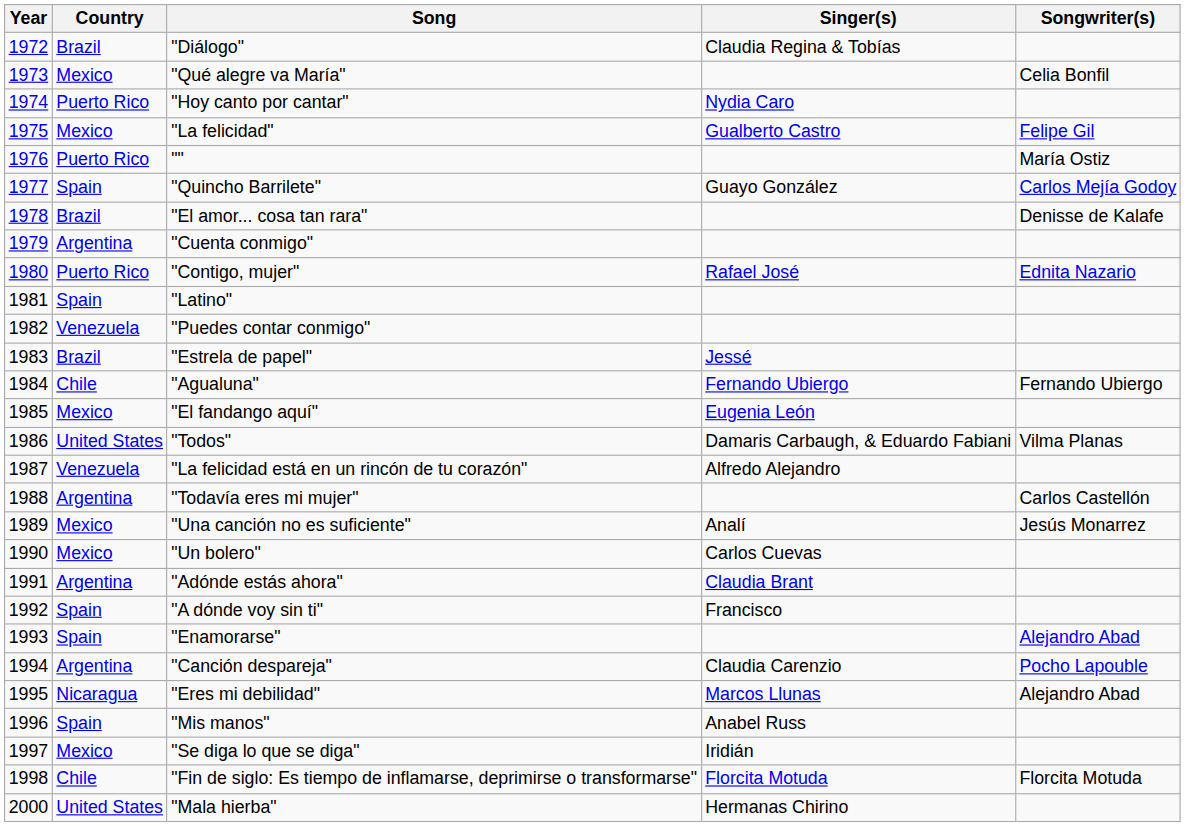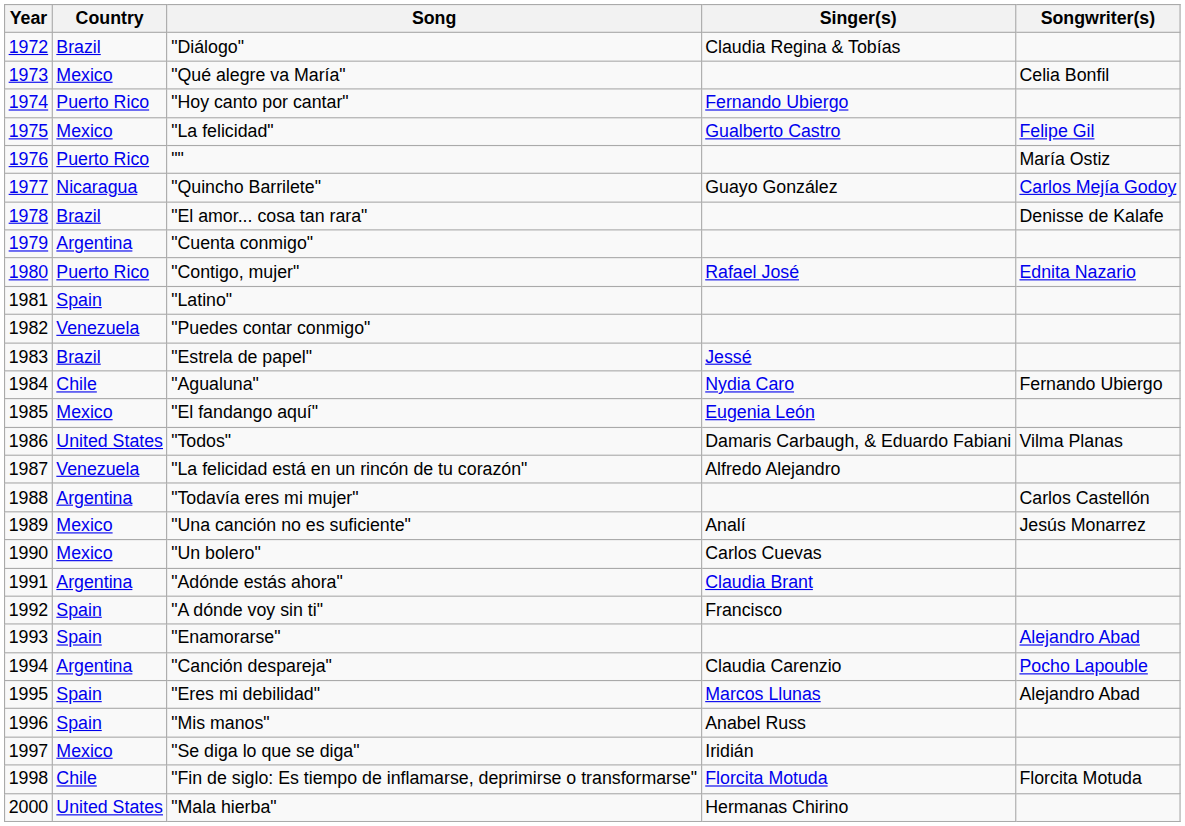"Hoy canto por cantar" | Singer(s): Nydia Caro -> Fernando Ubiergo
"Quincho Barrilete" | Country: Spain -> Nicaragua
"Agualuna" | Singer(s): Fernando Ubiergo -> Nydia Caro
"Eres mi debilidad" | Country: Nicaragua -> Spain
